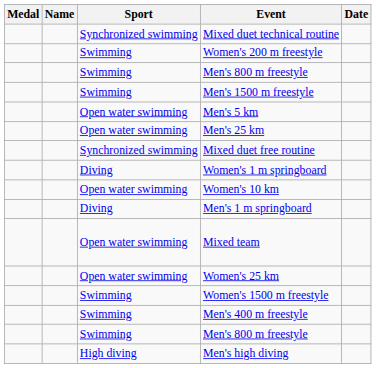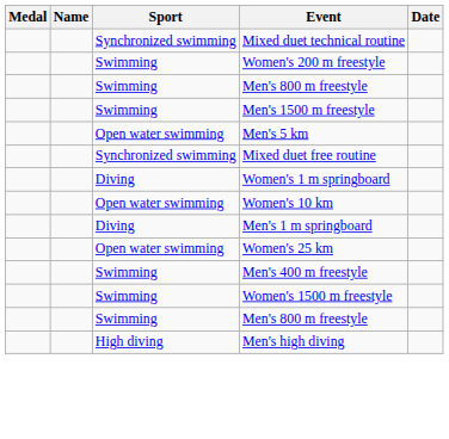- row: Open water swimming | Men's 25 km
- row: Open water swimming | Mixed team
rows swapped: Men's 400 m freestyle <-> Women's 1500 m freestyle
